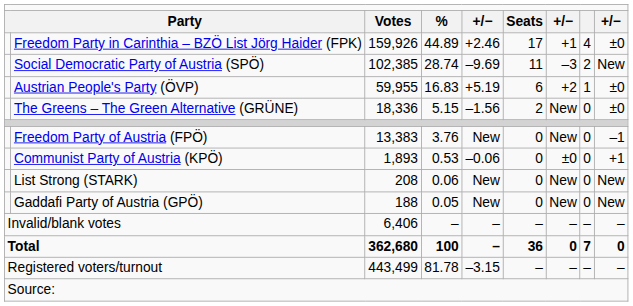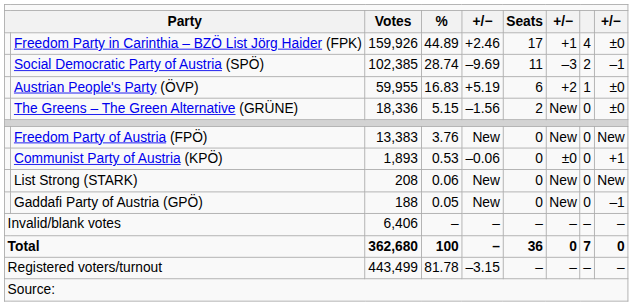Social Democratic Party of Austria (SPÖ) | column 9: New -> –1
Freedom Party of Austria (FPÖ) | column 9: –1 -> New
Gaddafi Party of Austria (GPÖ) | column 9: New -> –1
